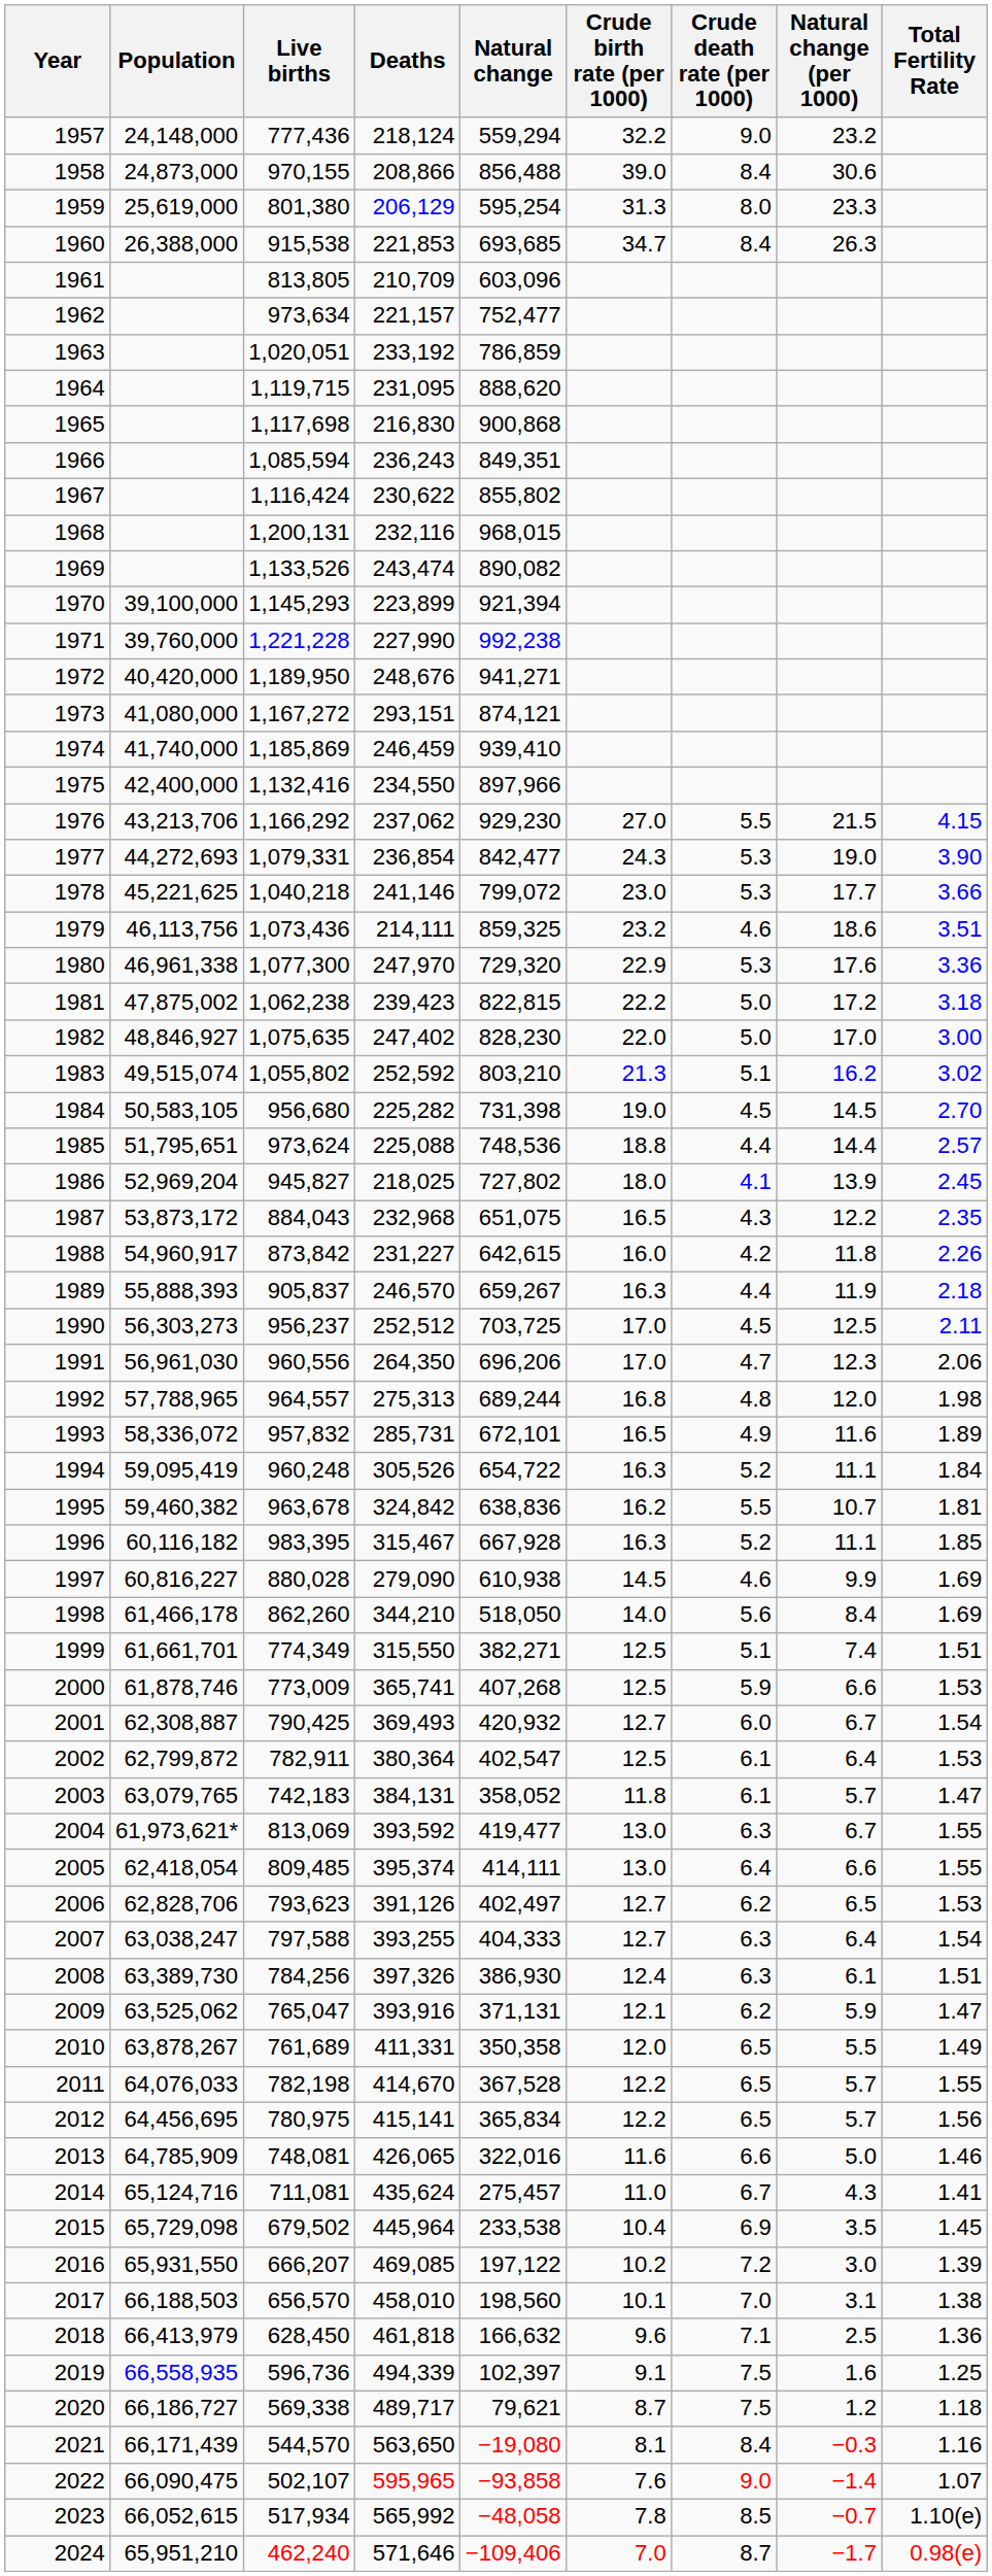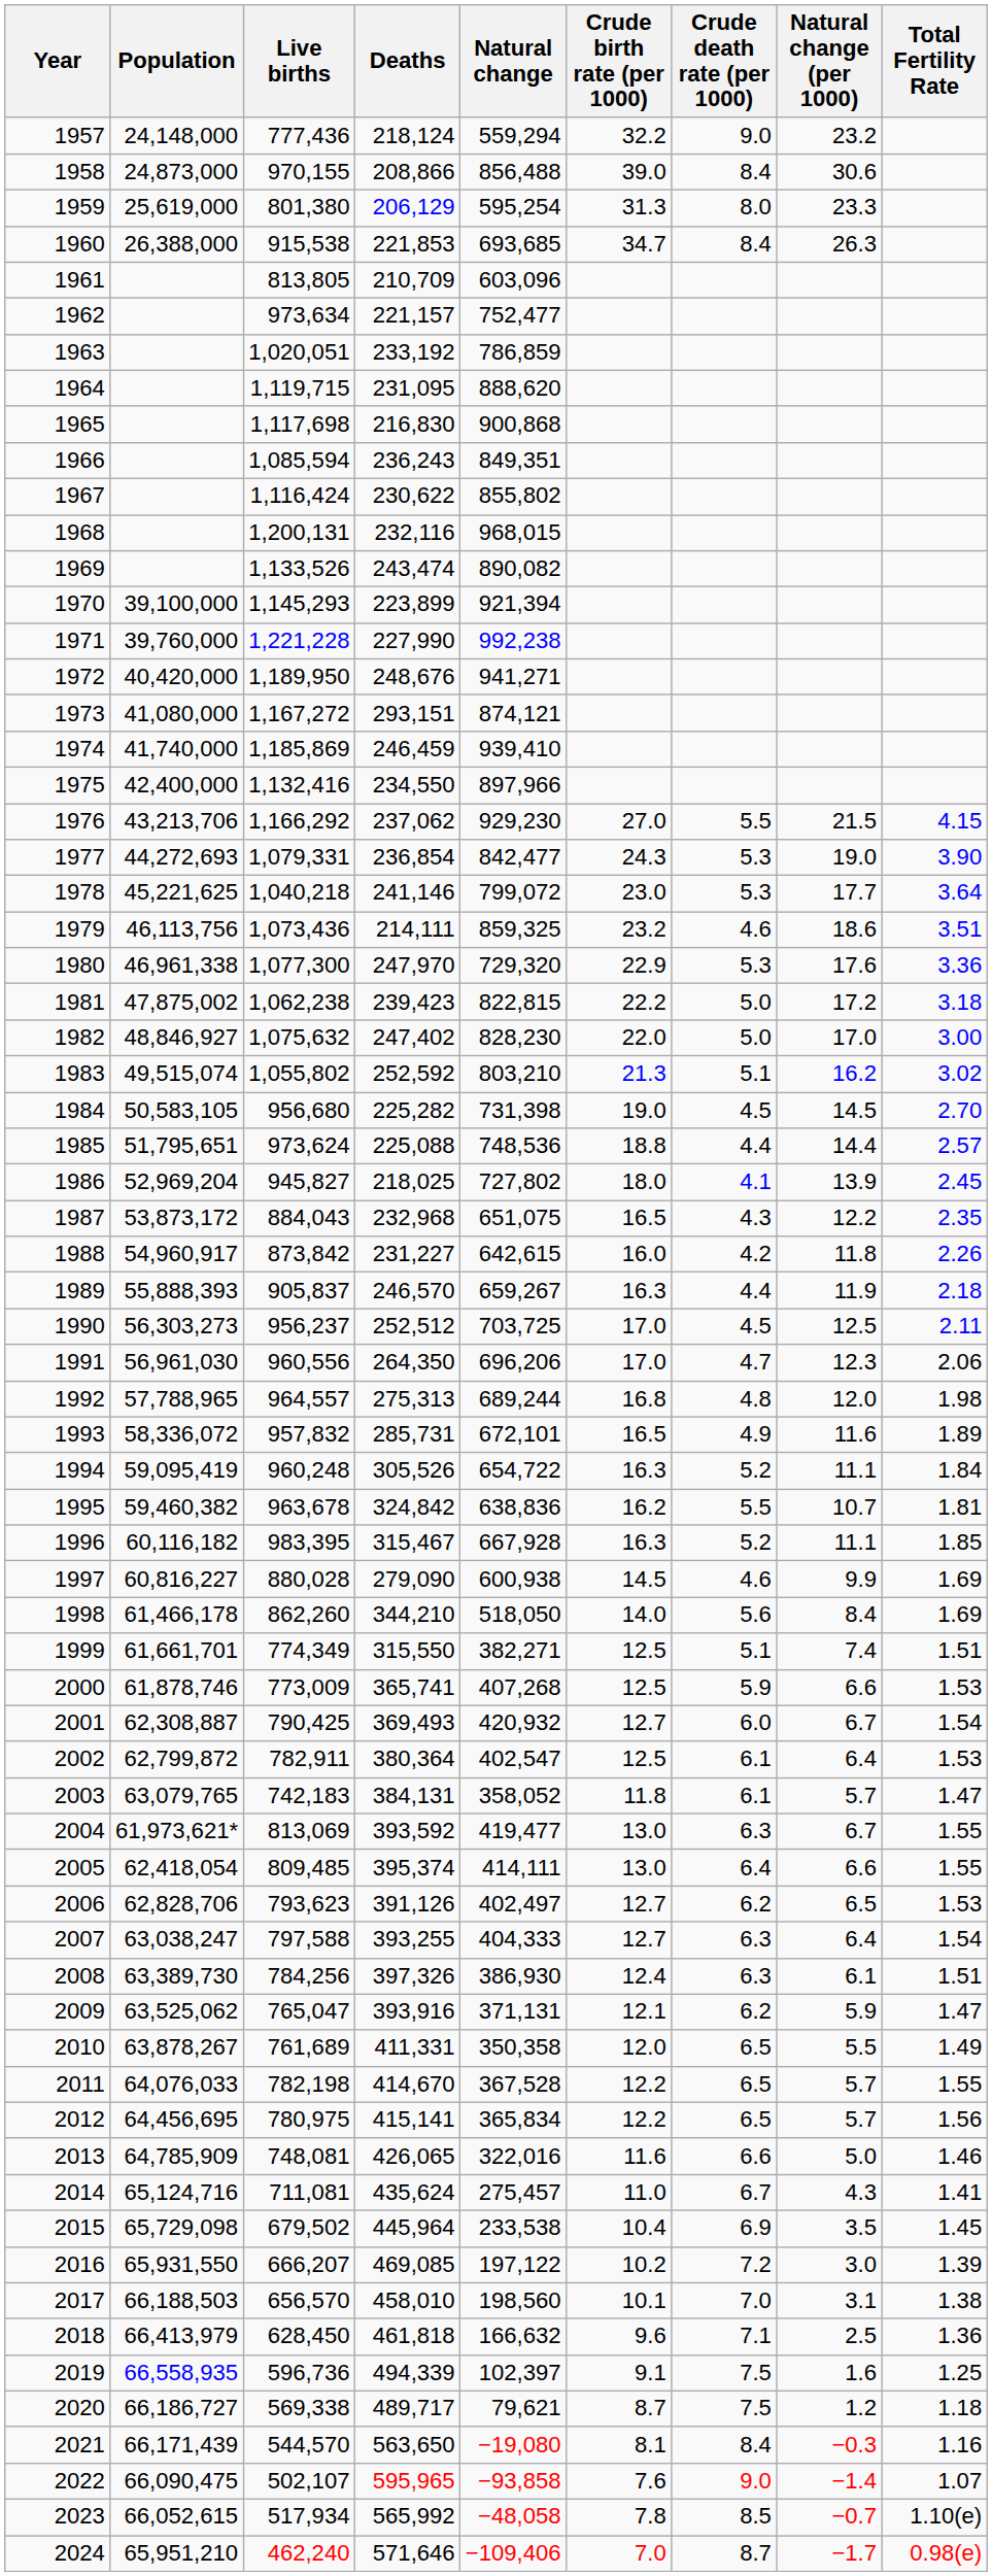1978 | Total Fertility Rate: 3.66 -> 3.64
1982 | Live births: 1,075,635 -> 1,075,632
1997 | Natural change: 610,938 -> 600,938
